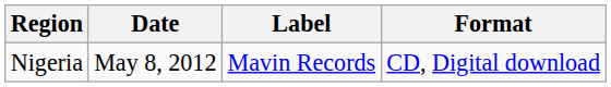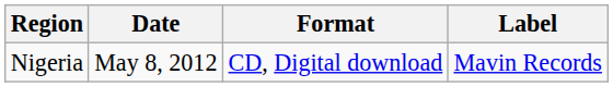columns swapped: Format <-> Label
